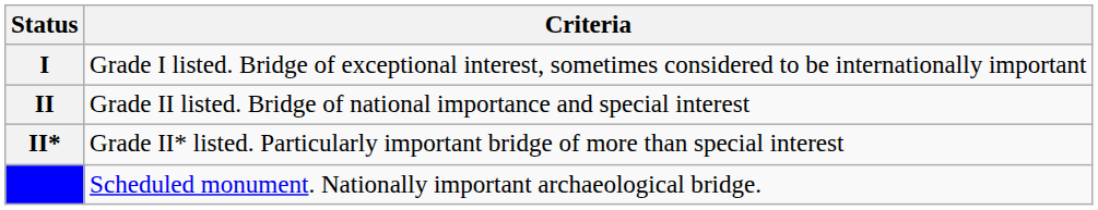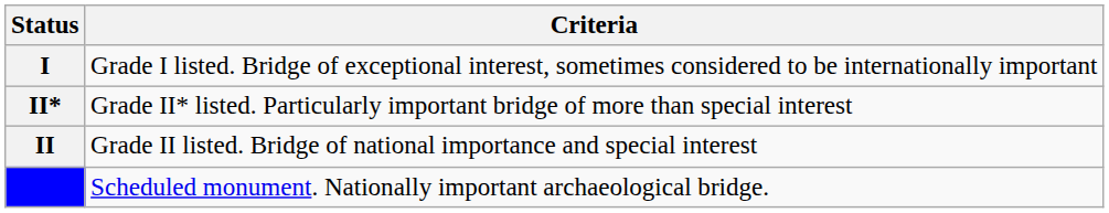rows swapped: II* <-> II
